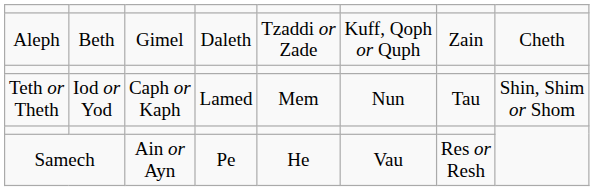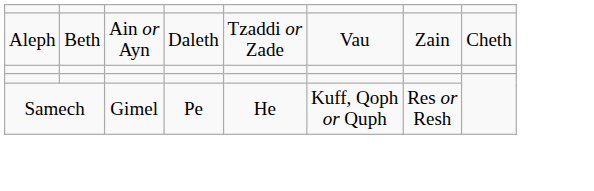Aleph | column 3: Gimel -> Ain or Ayn
Aleph | column 6: Kuff, Qoph or Quph -> Vau
- row: Teth or Theth | Iod or Yod | Caph or Kaph | Lamed | Mem | Nun | Tau | Shin, Shim or Shom
Samech | column 3: Ain or Ayn -> Gimel
Samech | column 6: Vau -> Kuff, Qoph or Quph
